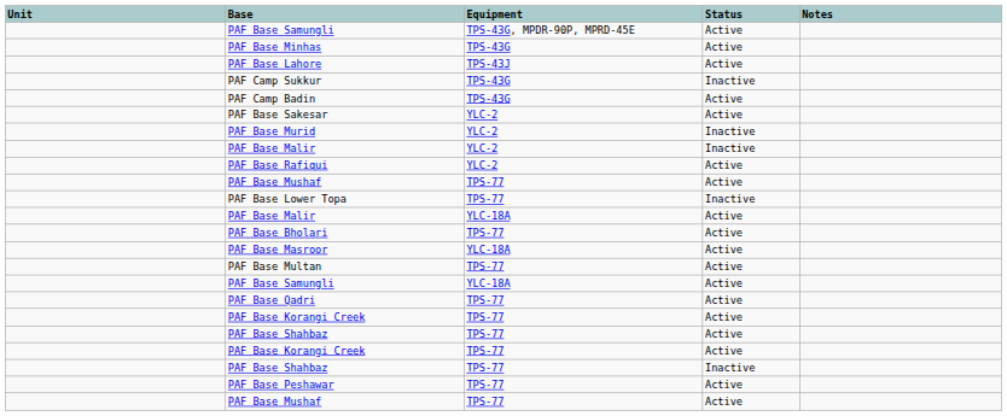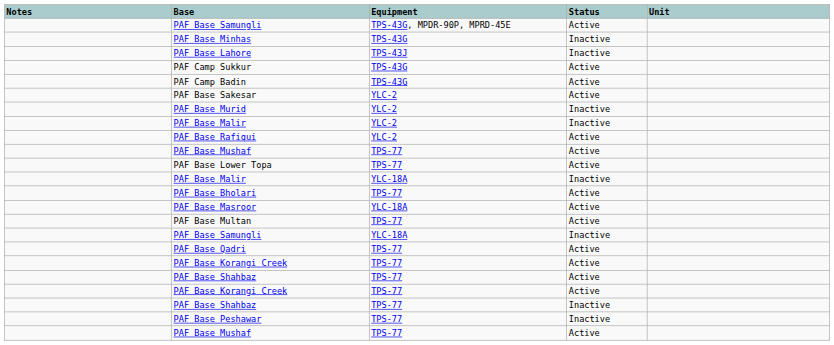columns swapped: Unit <-> Notes
PAF Base Minhas | Status: Active -> Inactive
PAF Base Lahore | Status: Active -> Inactive
PAF Camp Sukkur | Status: Inactive -> Active
PAF Base Lower Topa | Status: Inactive -> Active
PAF Base Malir / YLC-18A | Status: Active -> Inactive
PAF Base Samungli / YLC-18A | Status: Active -> Inactive
PAF Base Peshawar | Status: Active -> Inactive
